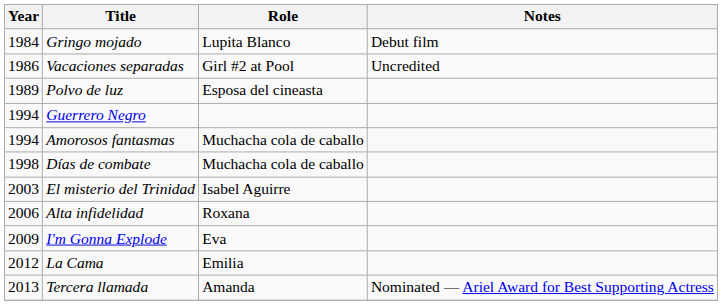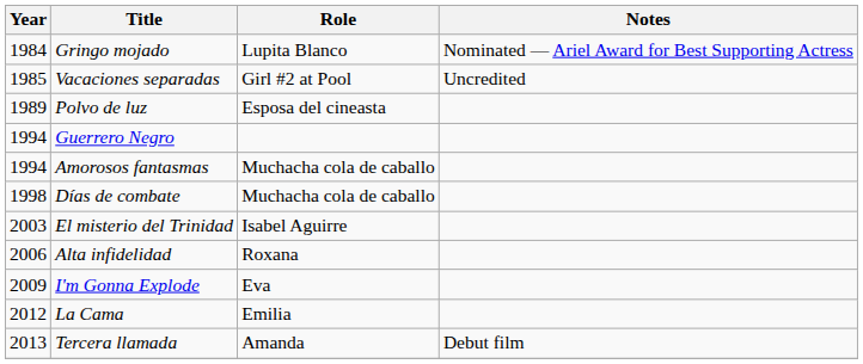Gringo mojado | Notes: Debut film -> Nominated — Ariel Award for Best Supporting Actress
Vacaciones separadas | Year: 1986 -> 1985
Tercera llamada | Notes: Nominated — Ariel Award for Best Supporting Actress -> Debut film
